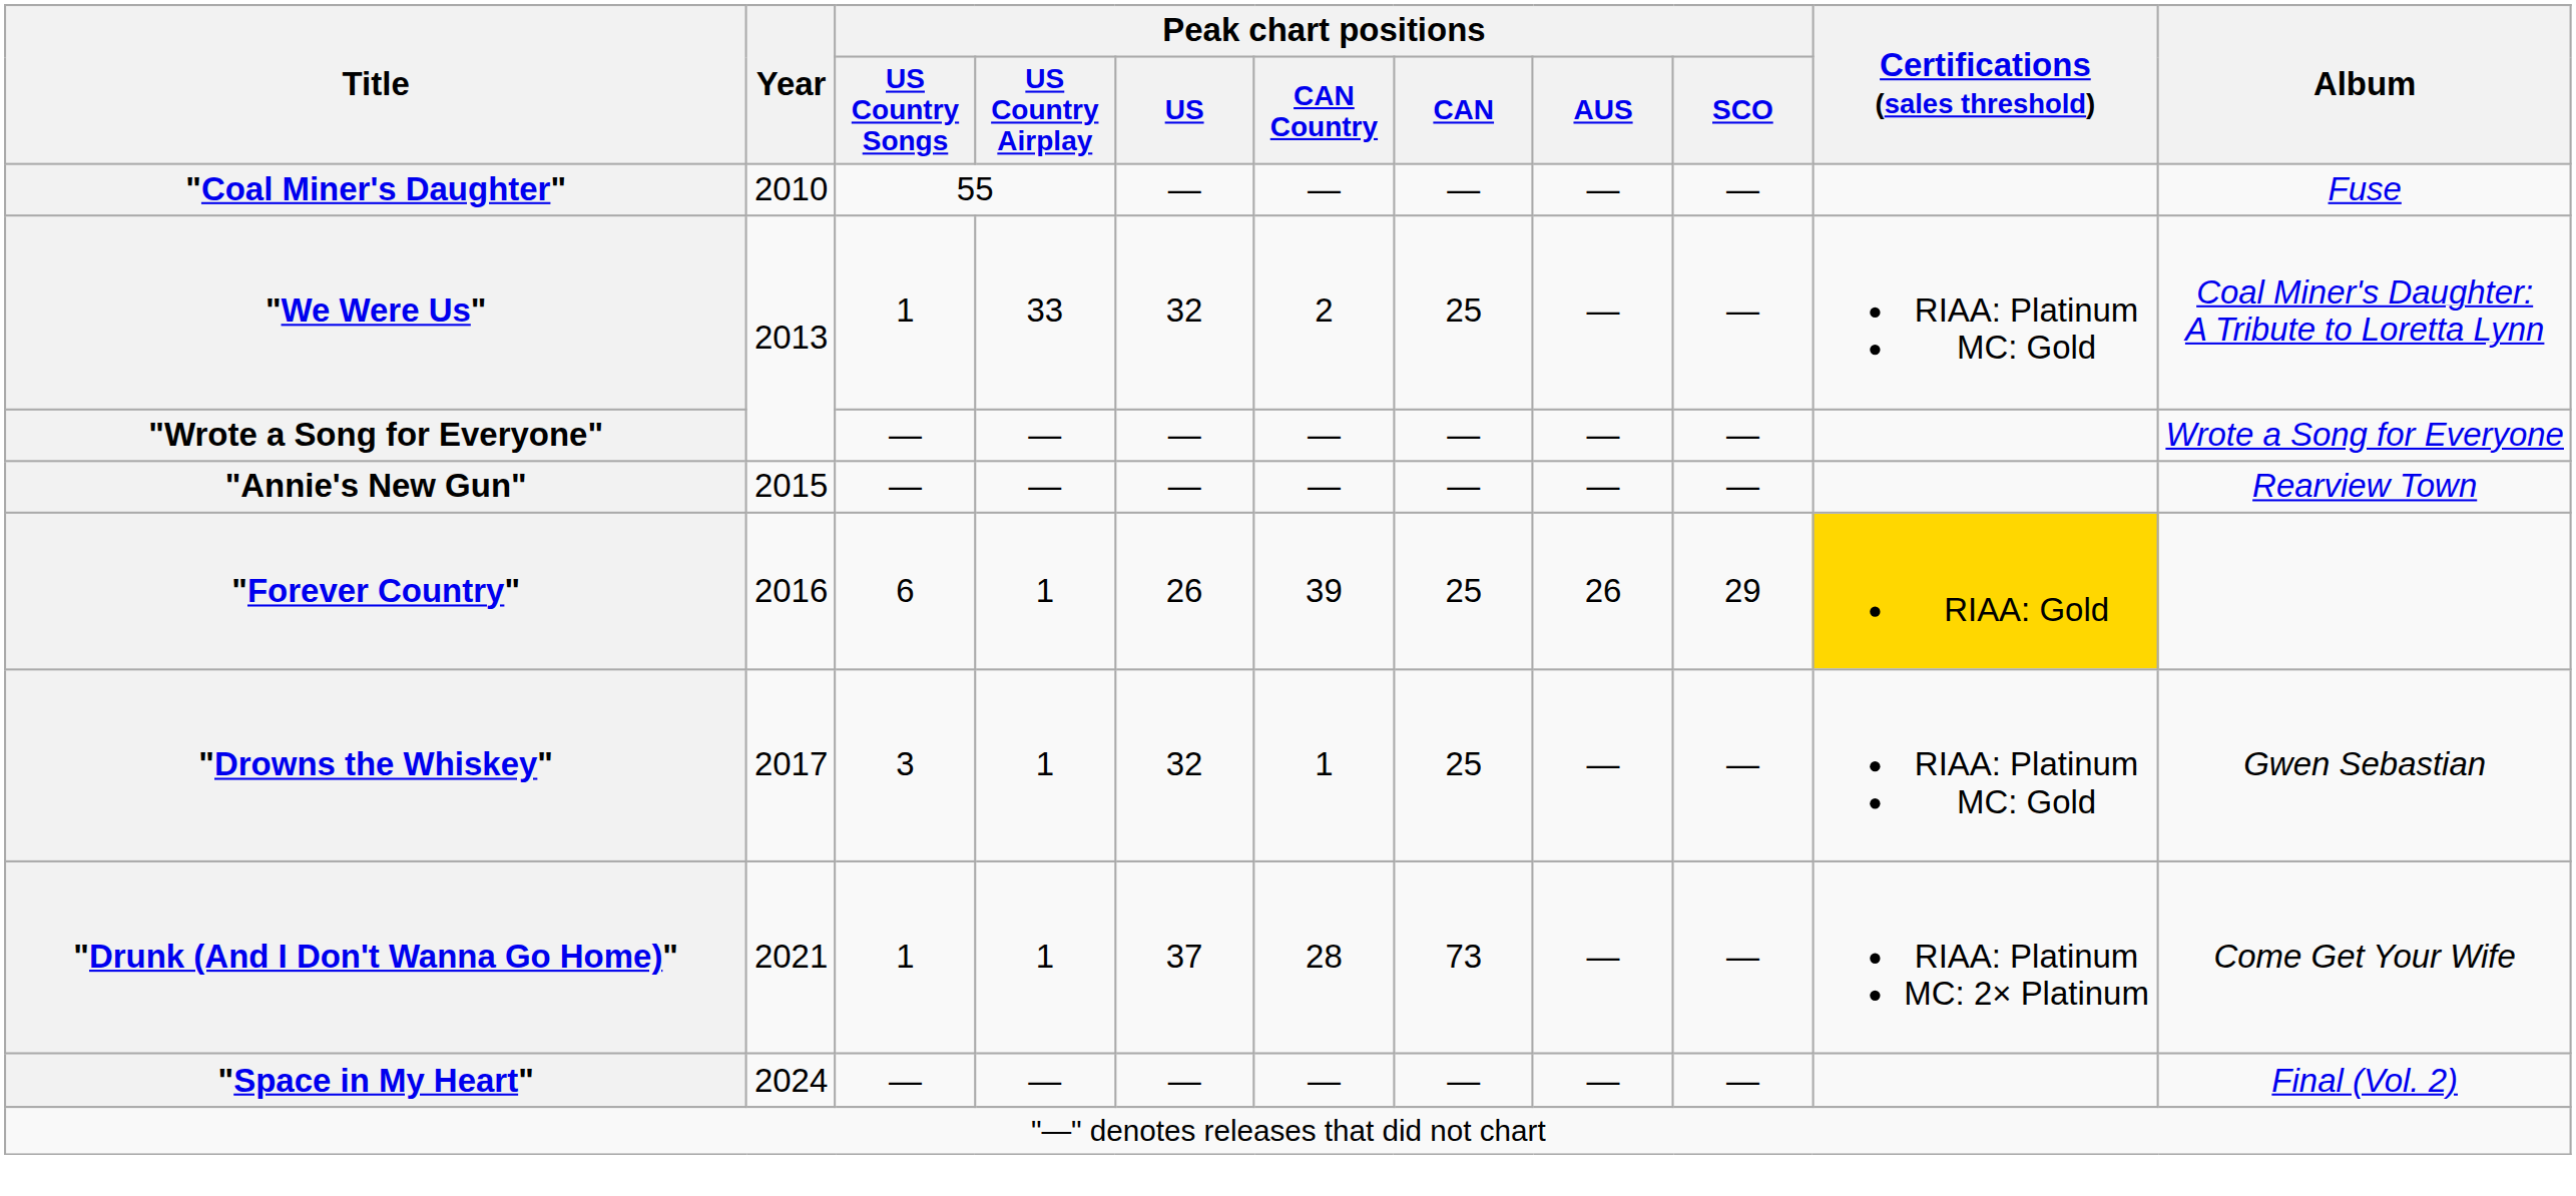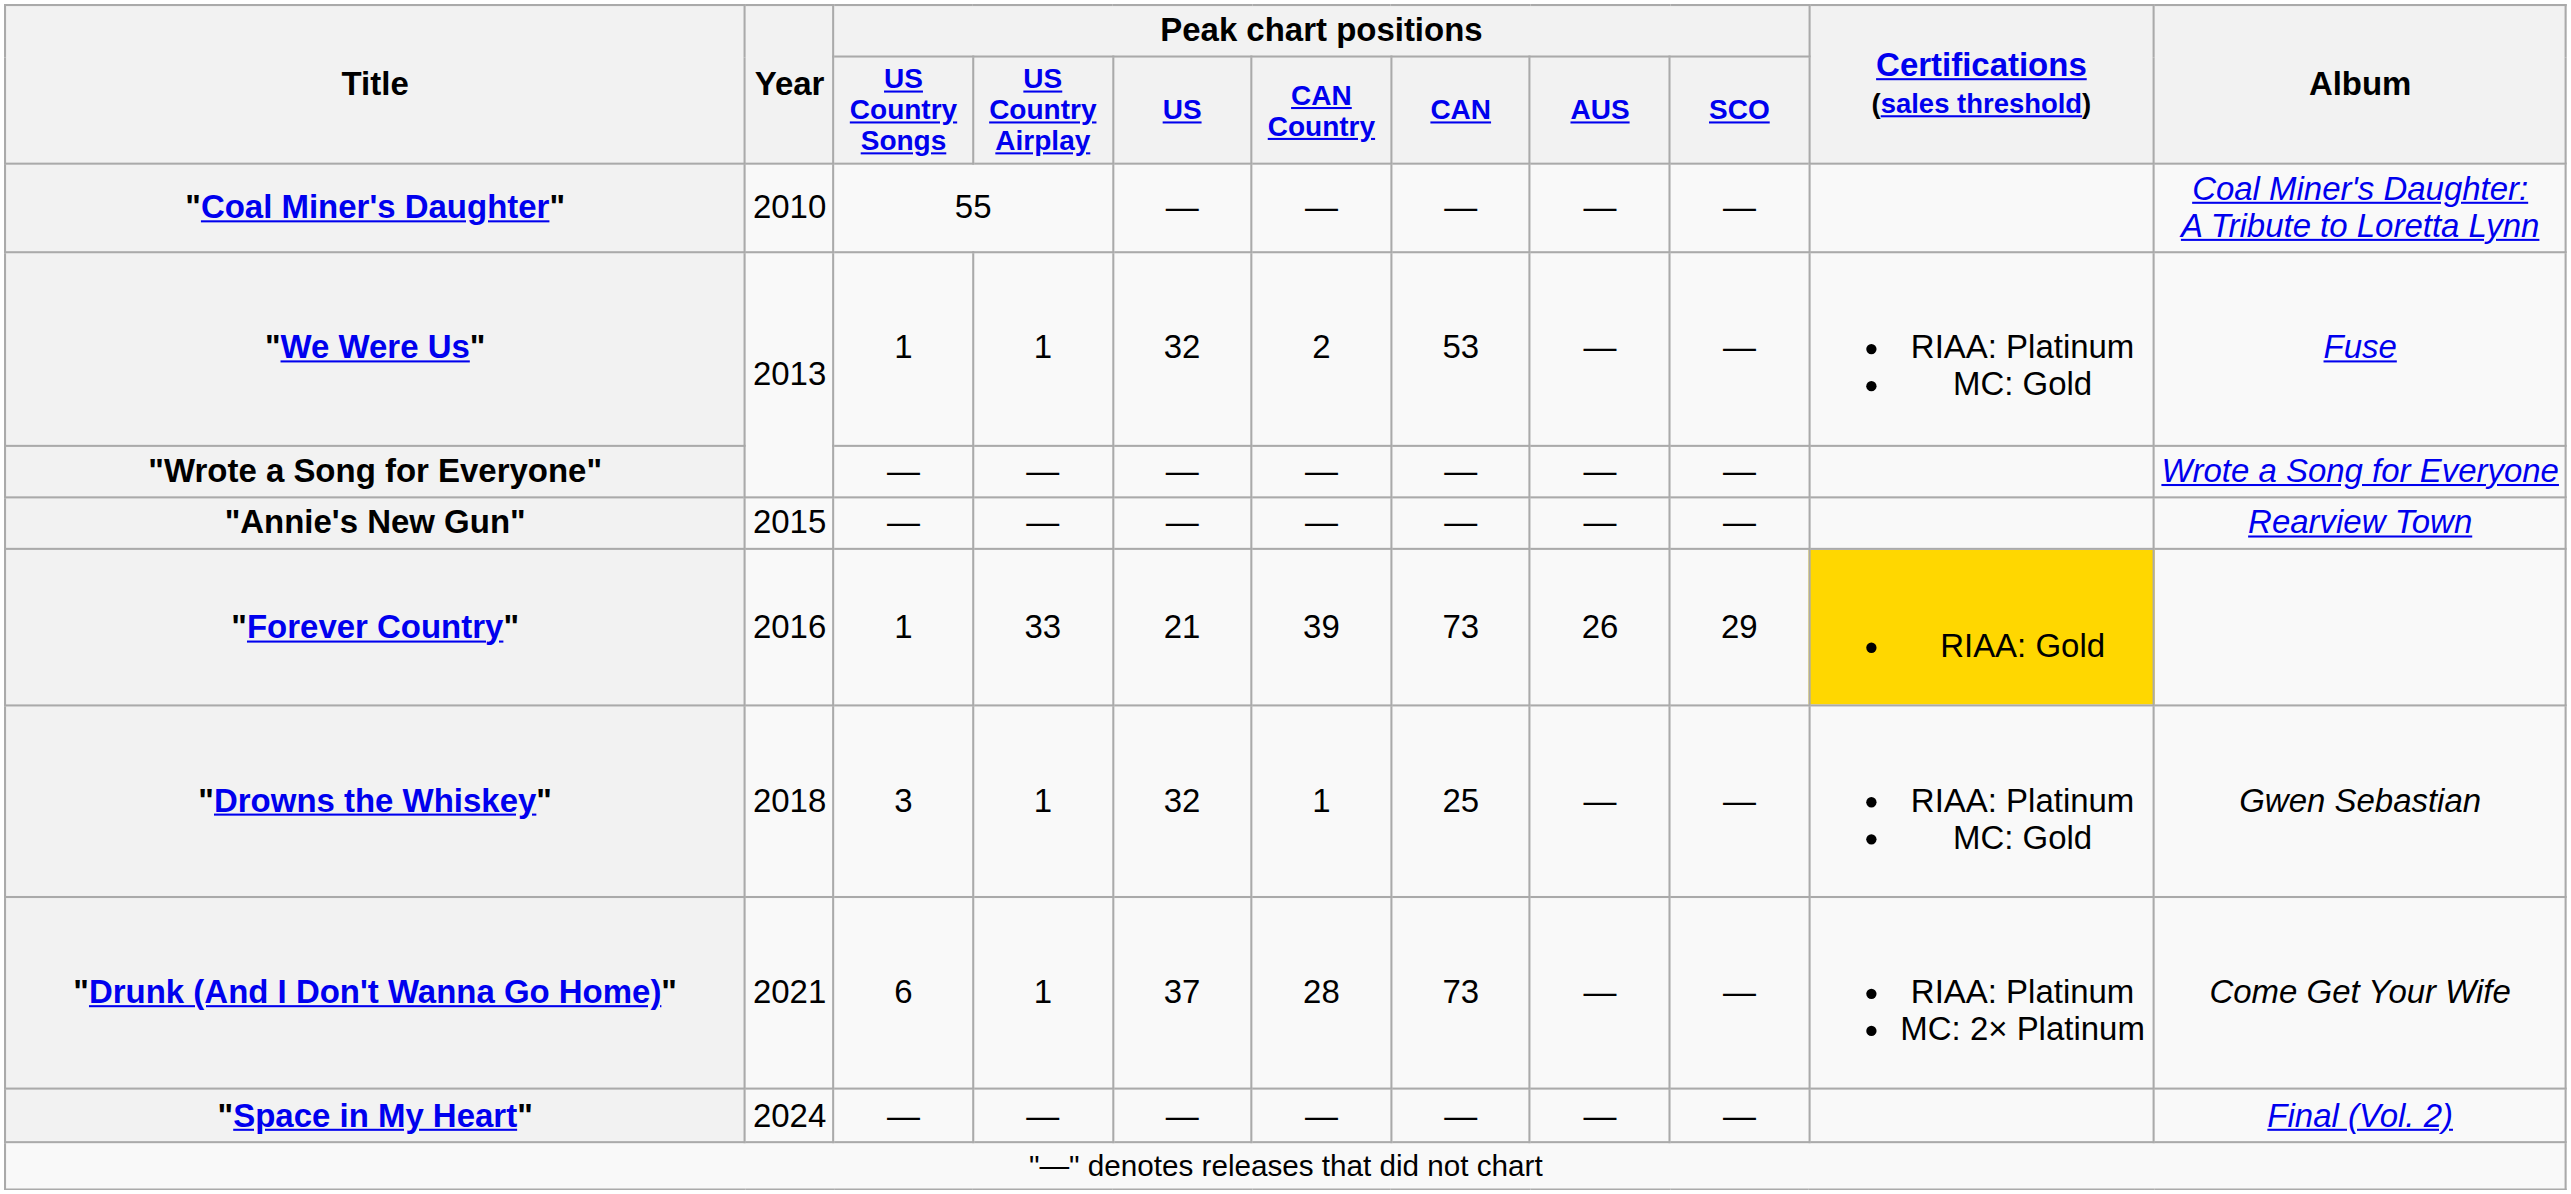"Coal Miner's Daughter" | Album: Fuse -> Coal Miner's Daughter: A Tribute to Loretta Lynn
"We Were Us" | Peak chart positions / US Country Airplay: 33 -> 1
"We Were Us" | Peak chart positions / CAN: 25 -> 53
"We Were Us" | Album: Coal Miner's Daughter: A Tribute to Loretta Lynn -> Fuse
"Forever Country" | Peak chart positions / US Country Songs: 6 -> 1
"Forever Country" | Peak chart positions / US Country Airplay: 1 -> 33
"Forever Country" | Peak chart positions / US: 26 -> 21
"Forever Country" | Peak chart positions / CAN: 25 -> 73
"Drowns the Whiskey" | Year: 2017 -> 2018
"Drunk (And I Don't Wanna Go Home)" | Peak chart positions / US Country Songs: 1 -> 6
